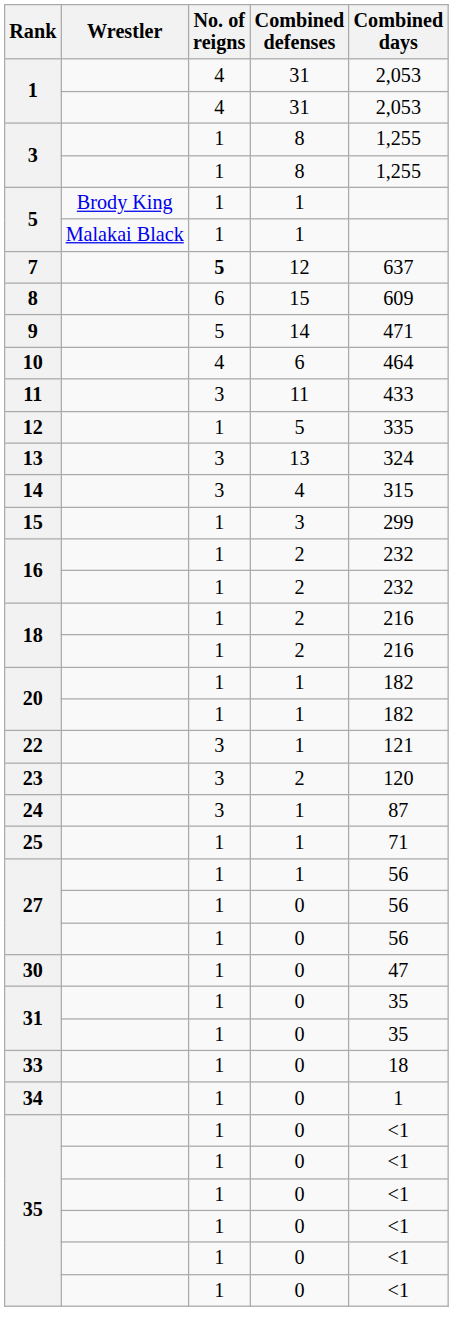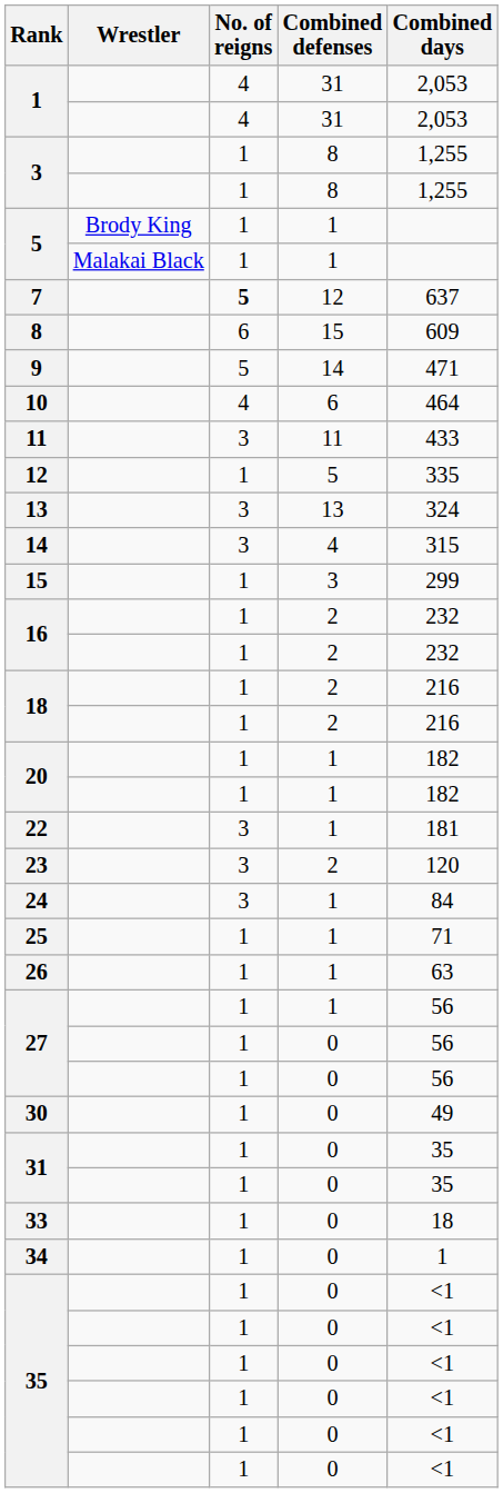22 | Combined days: 121 -> 181
24 | Combined days: 87 -> 84
+ row: 26 | 1 | 1 | 63
30 | Combined days: 47 -> 49
